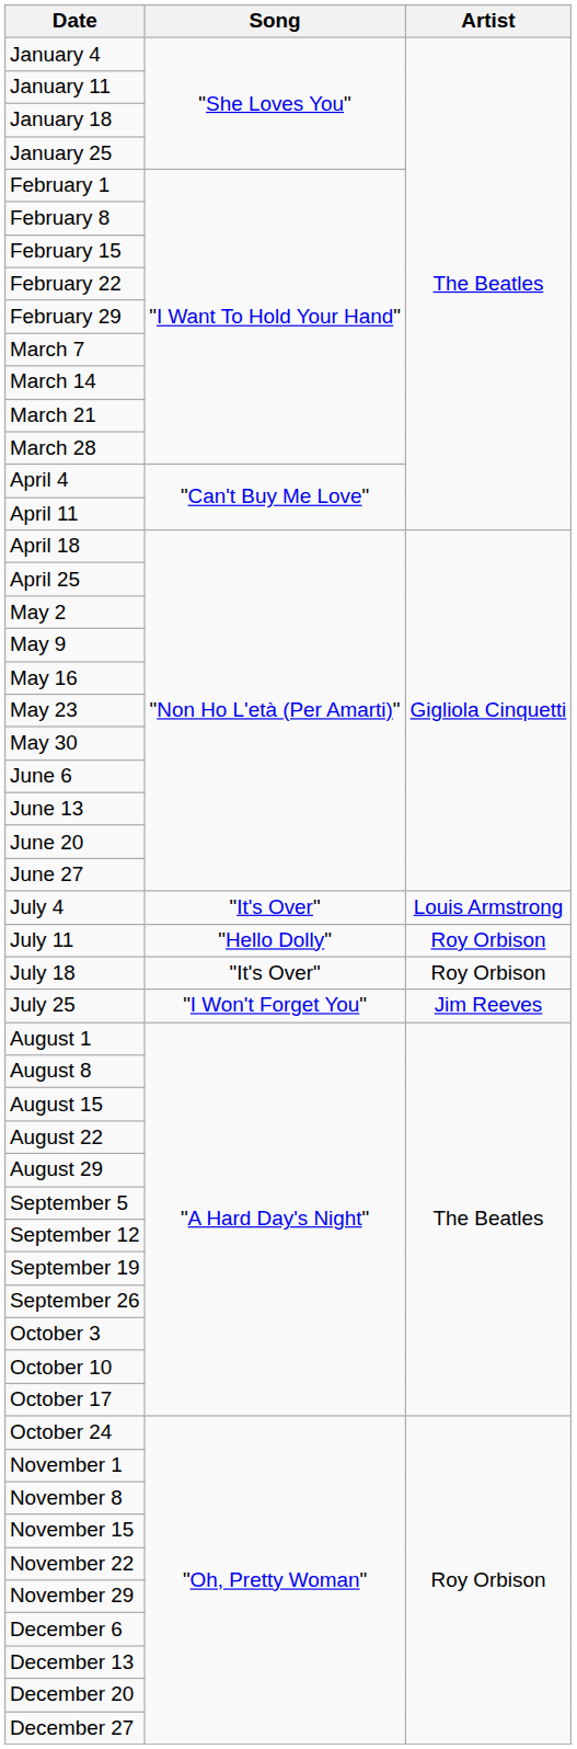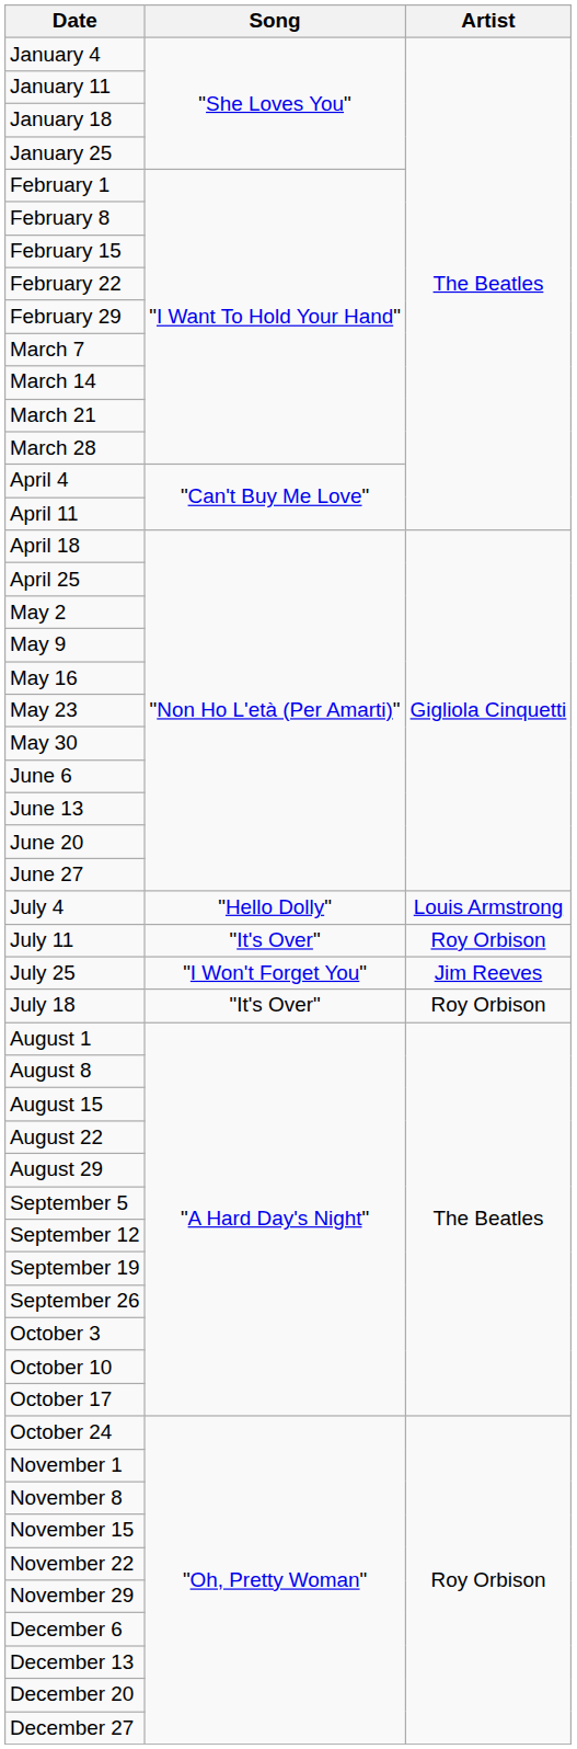July 4 | Song: "It's Over" -> "Hello Dolly"
July 11 | Song: "Hello Dolly" -> "It's Over"
rows swapped: July 18 <-> July 25
